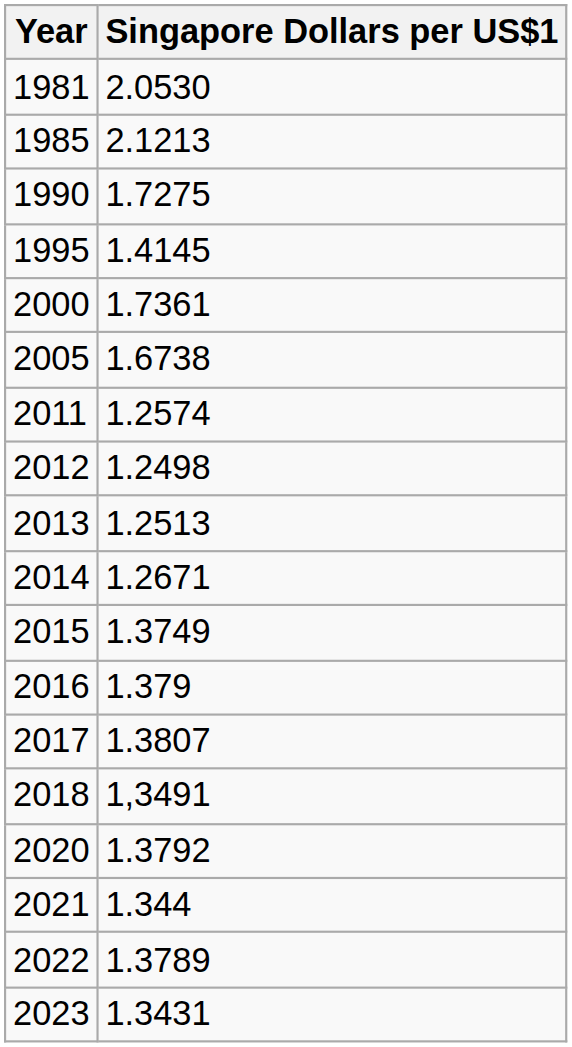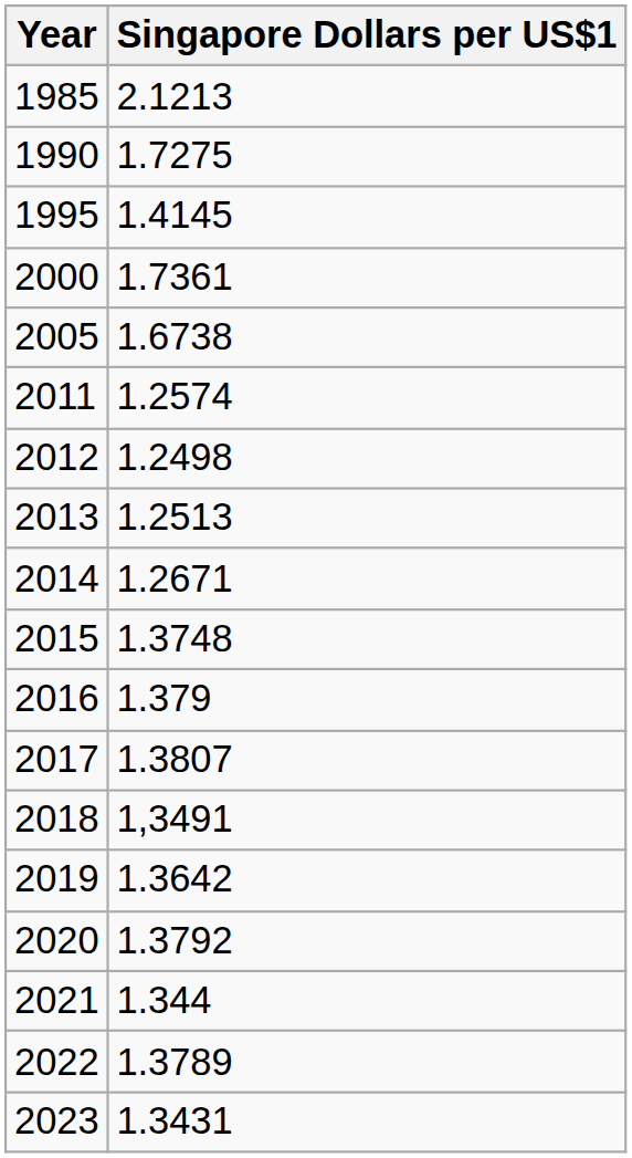- row: 1981 | 2.0530
2015 | Singapore Dollars per US$1: 1.3749 -> 1.3748
+ row: 2019 | 1.3642
